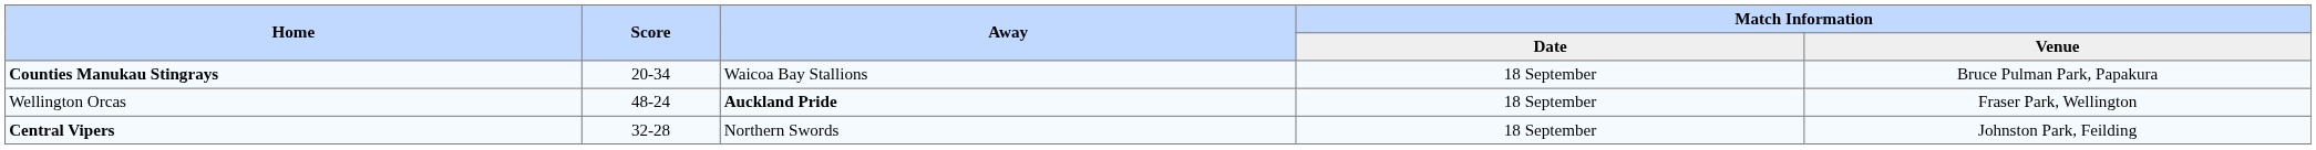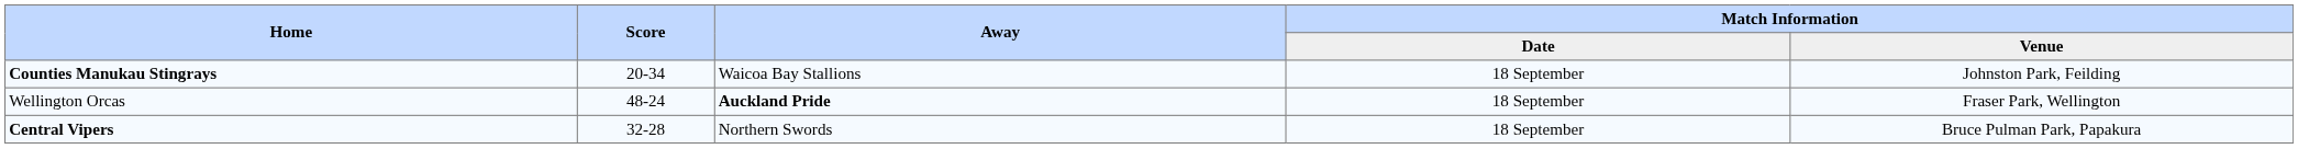Counties Manukau Stingrays | Match Information / Venue: Bruce Pulman Park, Papakura -> Johnston Park, Feilding
Central Vipers | Match Information / Venue: Johnston Park, Feilding -> Bruce Pulman Park, Papakura
